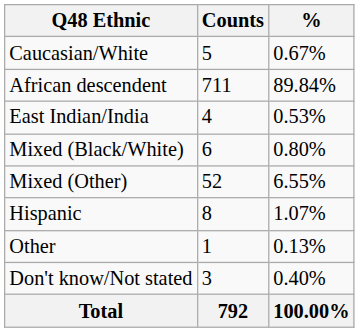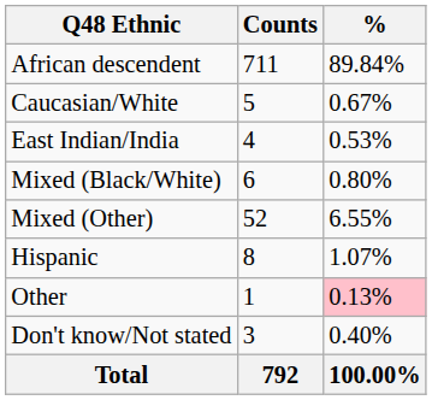rows swapped: African descendent <-> Caucasian/White
Other | %: no background -> pink background
